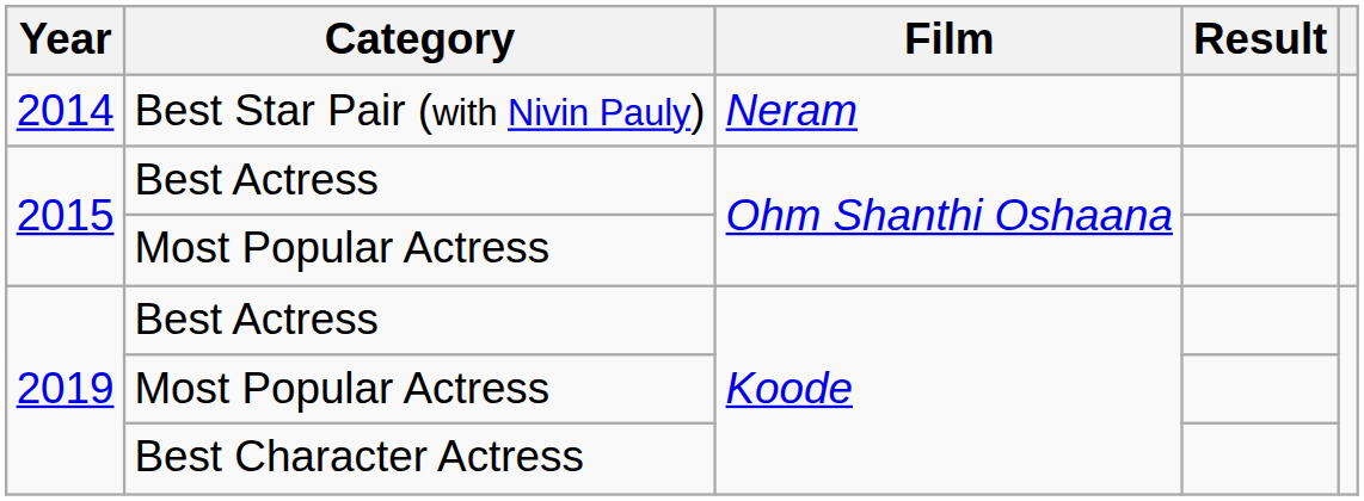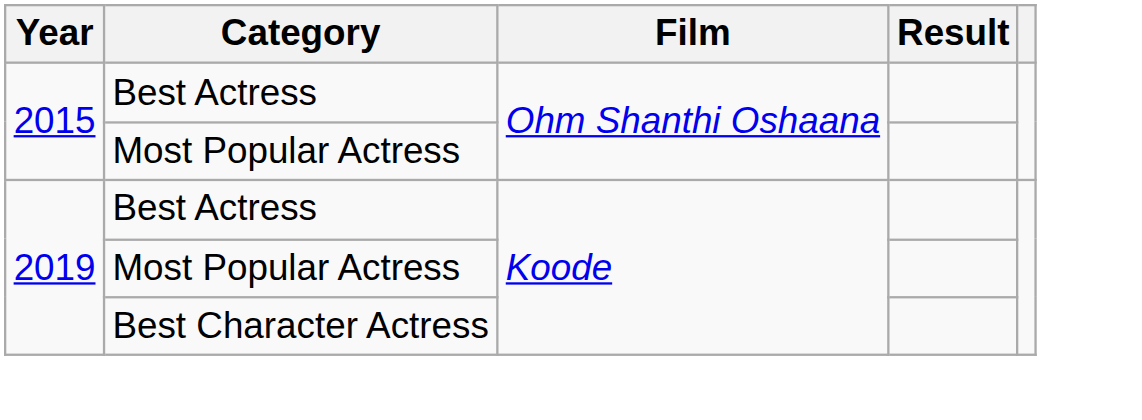- row: 2014 | Best Star Pair (with Nivin Pauly) | Neram
